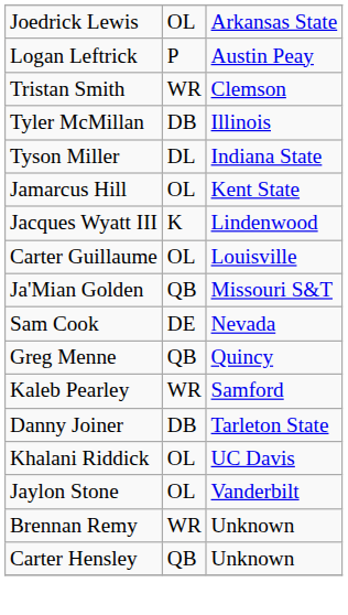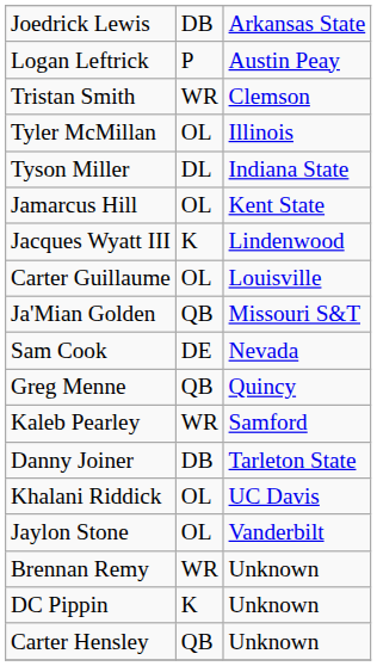Joedrick Lewis | column 2: OL -> DB
Tyler McMillan | column 2: DB -> OL
+ row: DC Pippin | K | Unknown
